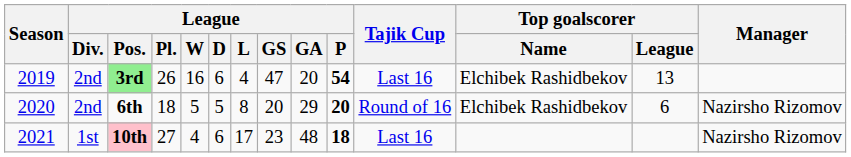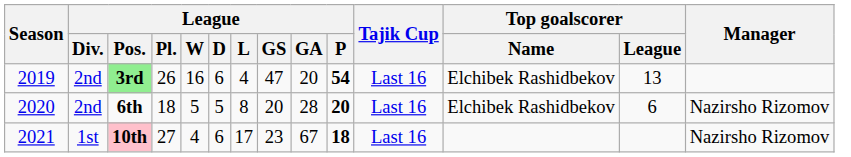6th | League / GA: 29 -> 28
6th | Tajik Cup: Round of 16 -> Last 16
10th | League / GA: 48 -> 67
